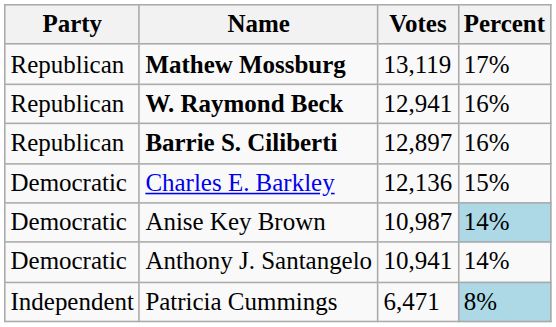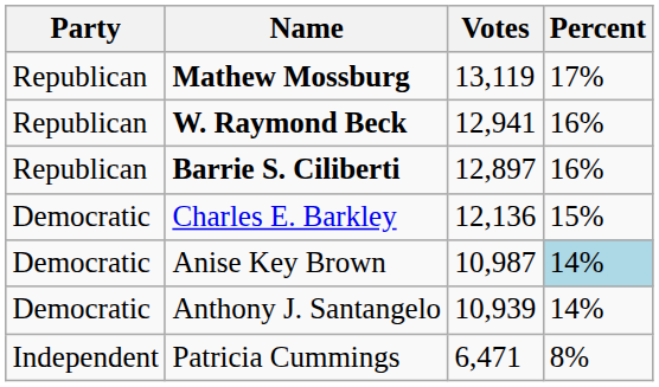Anthony J. Santangelo | Votes: 10,941 -> 10,939
Patricia Cummings | Percent: lightblue background -> no background
